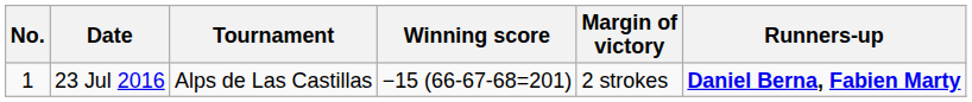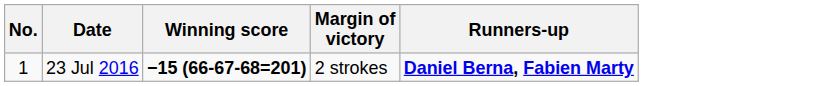- column: Tournament | Alps de Las Castillas
23 Jul 2016 | Winning score: normal -> bold
